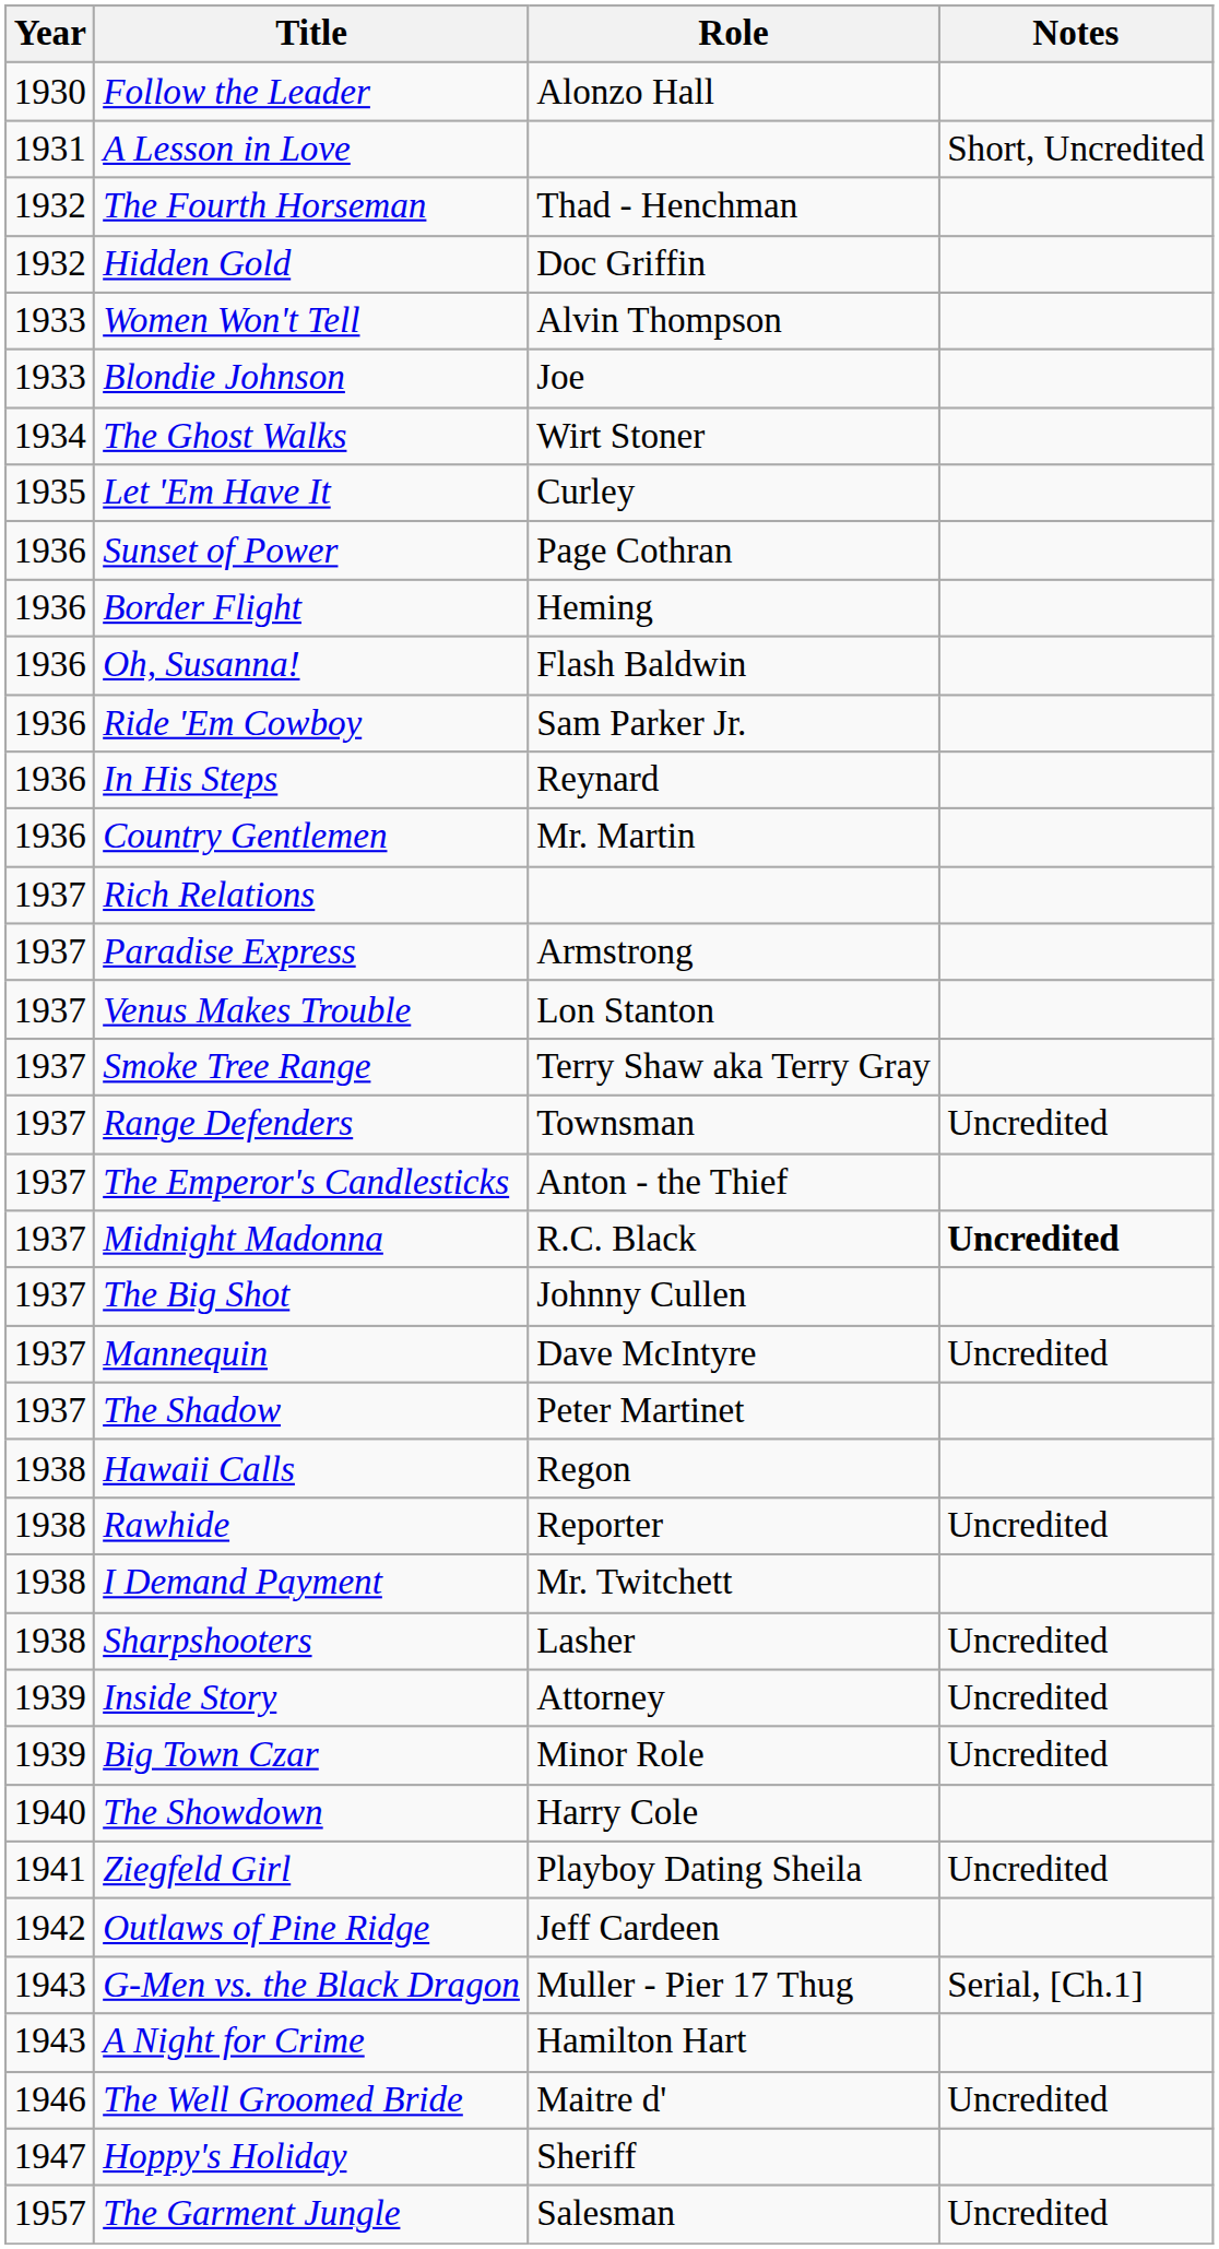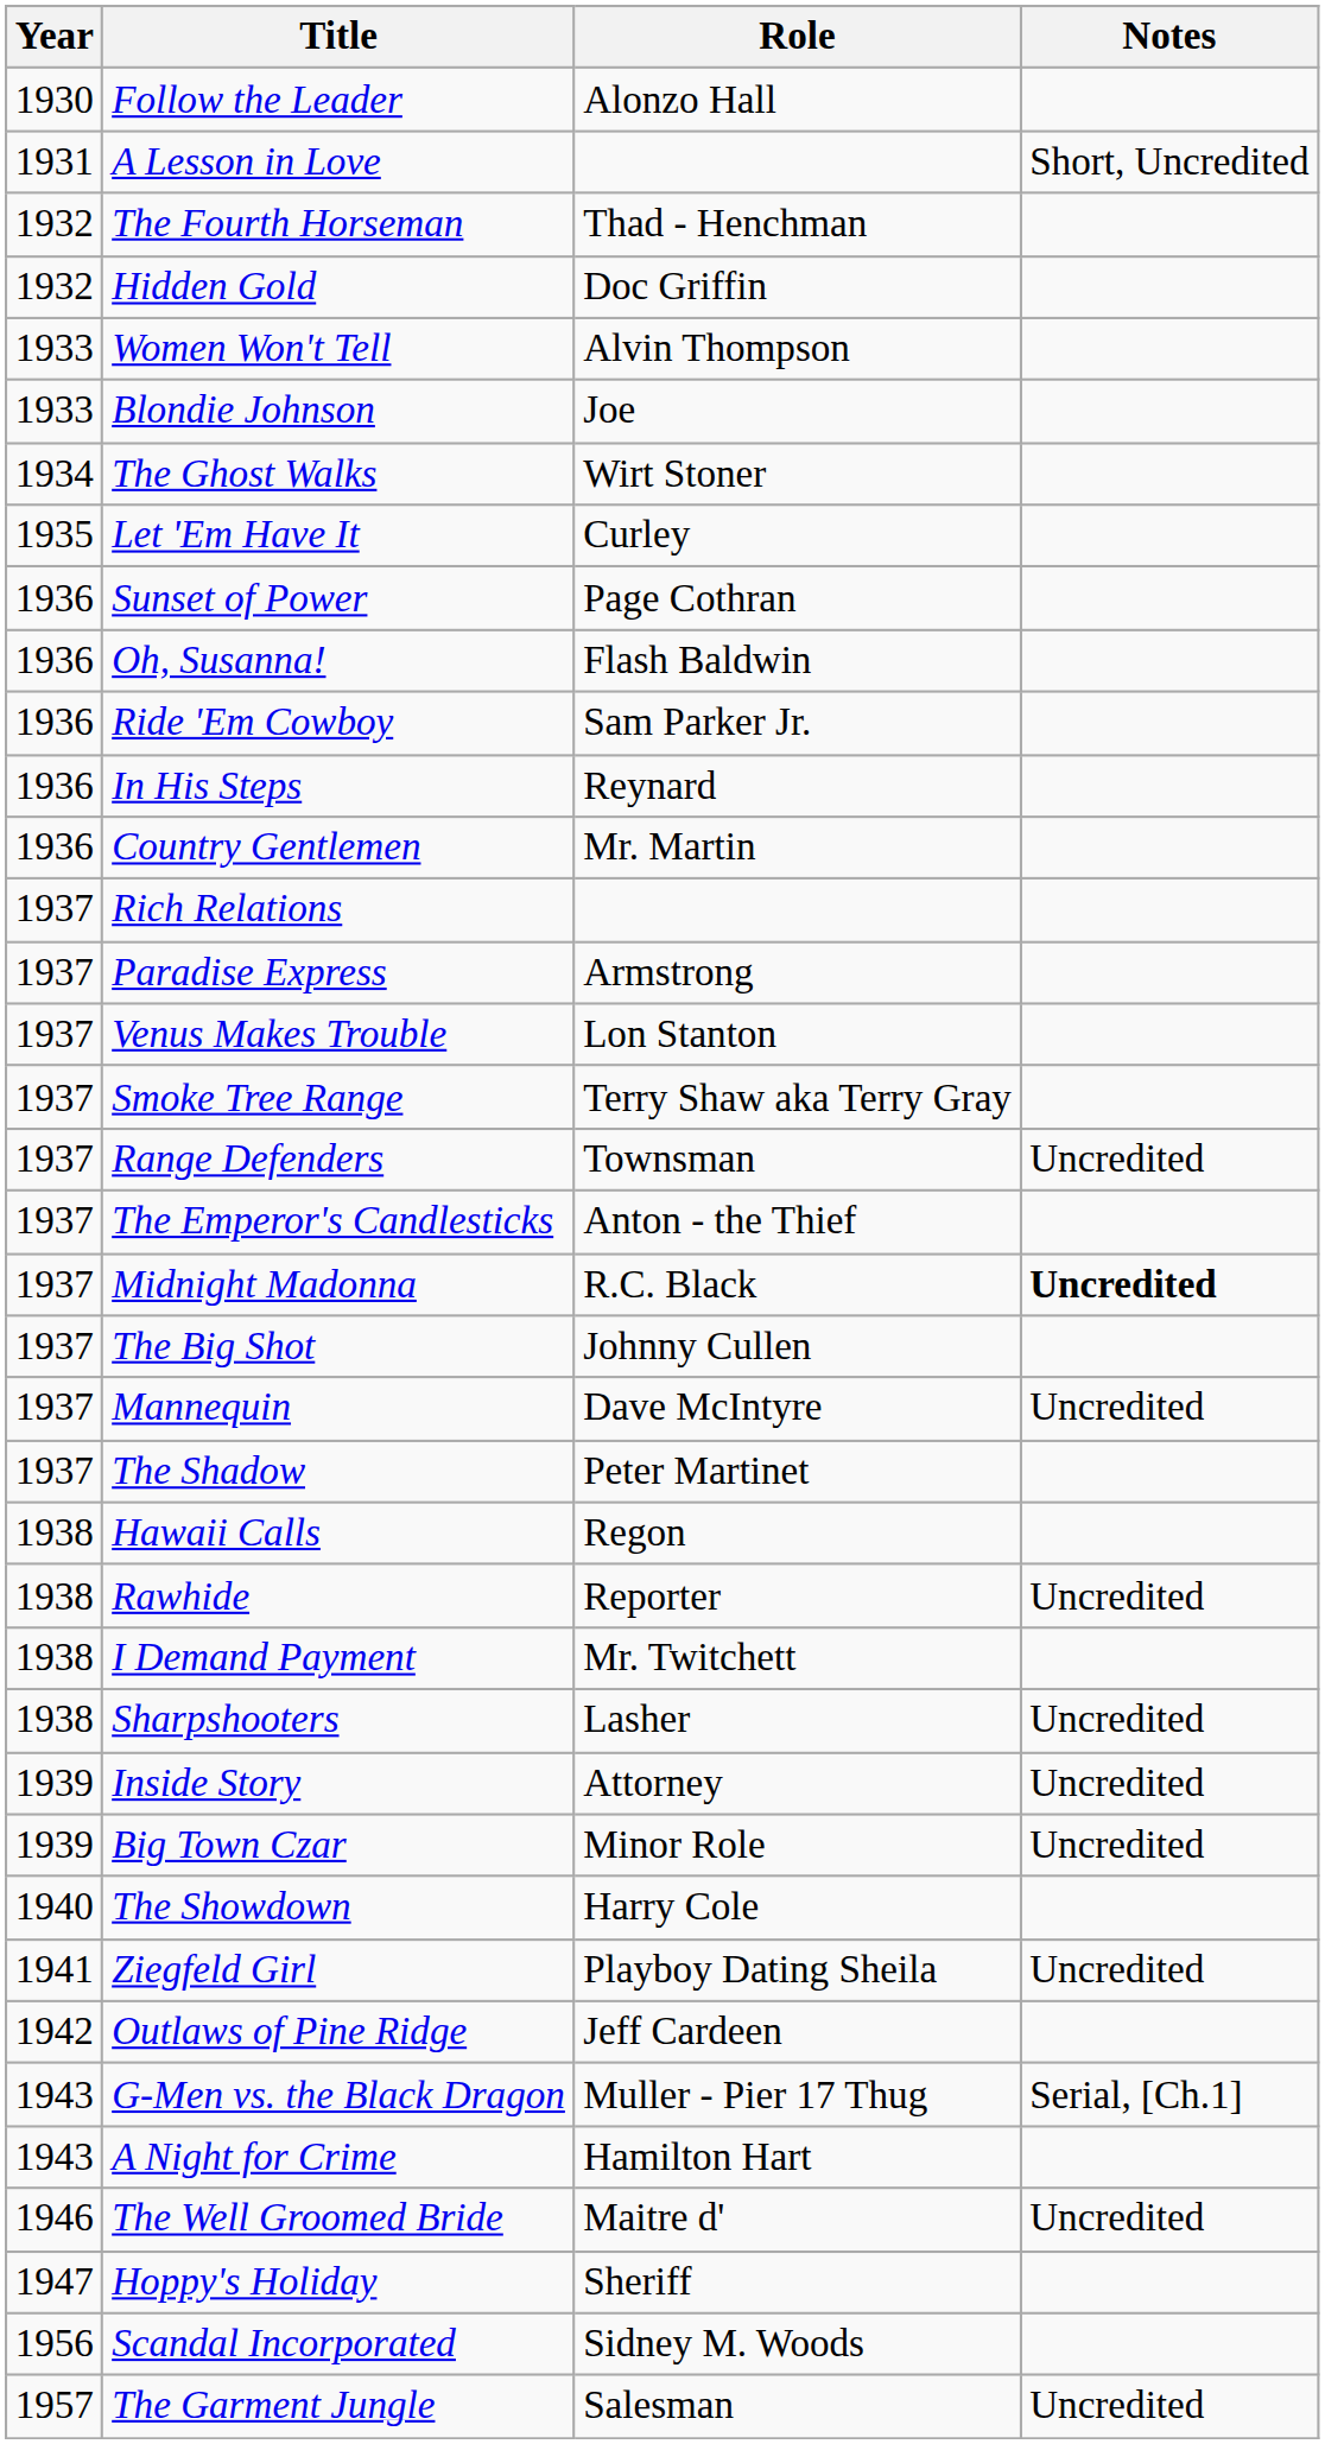- row: 1936 | Border Flight | Heming
+ row: 1956 | Scandal Incorporated | Sidney M. Woods
